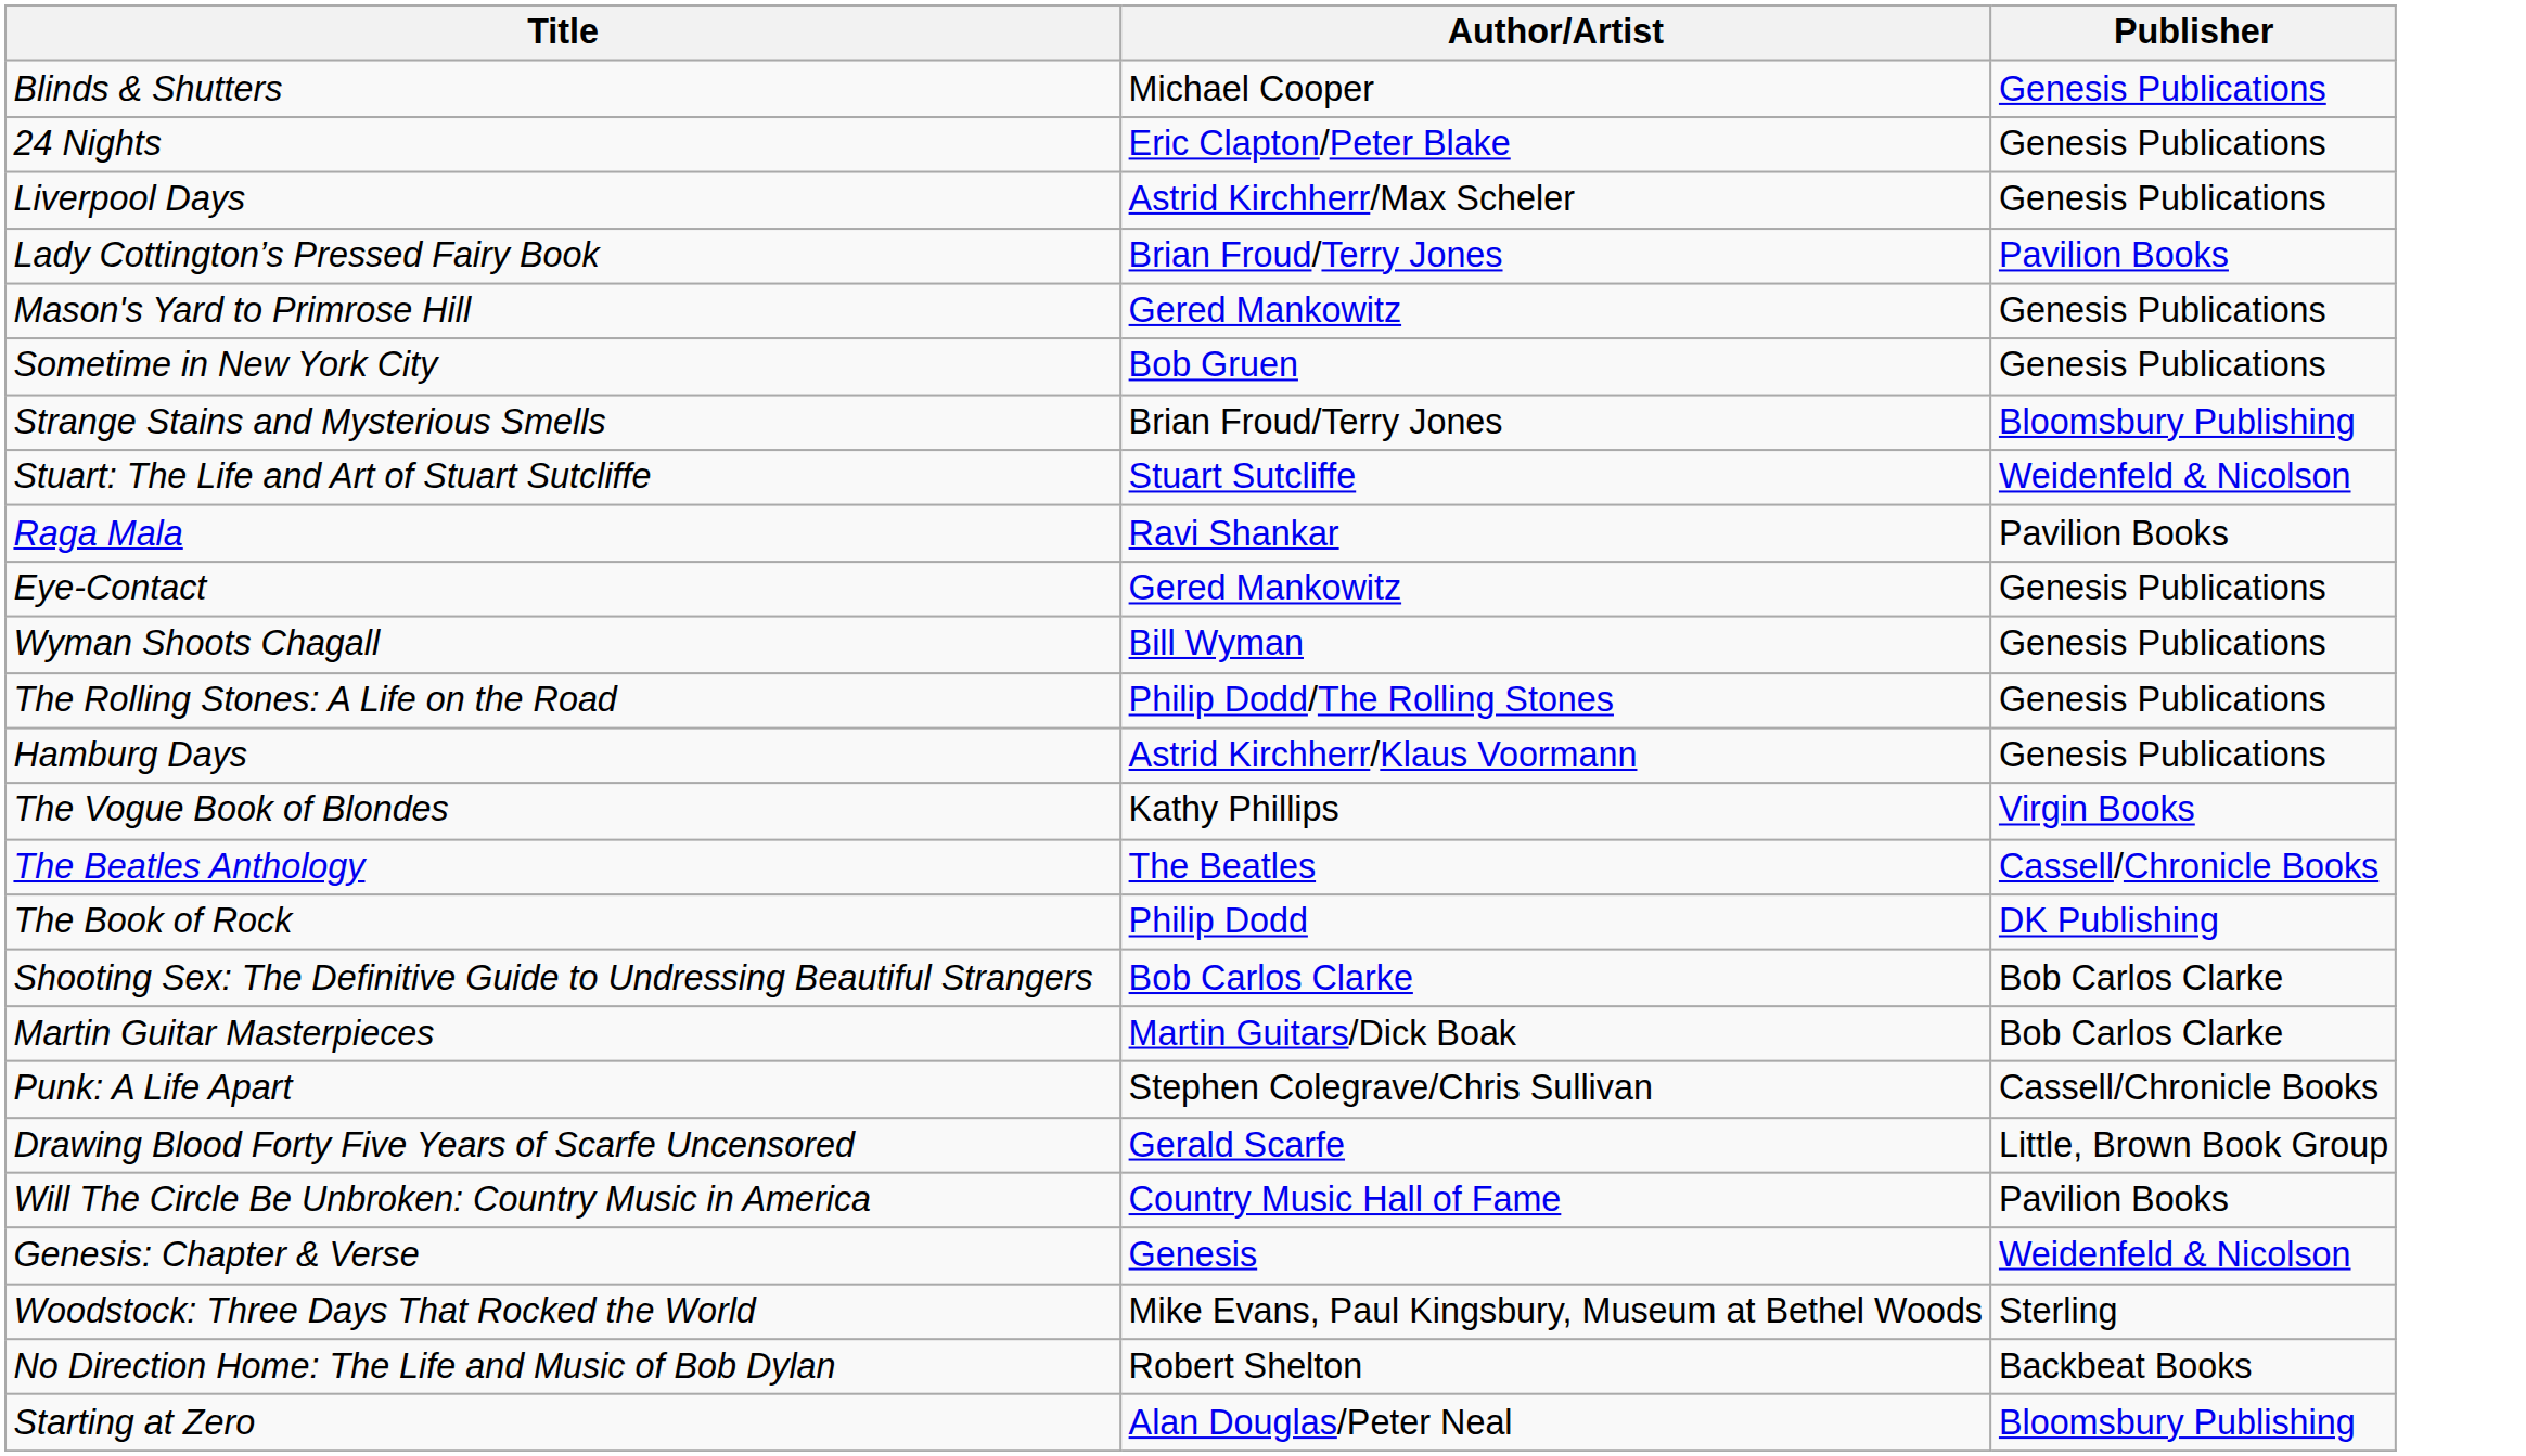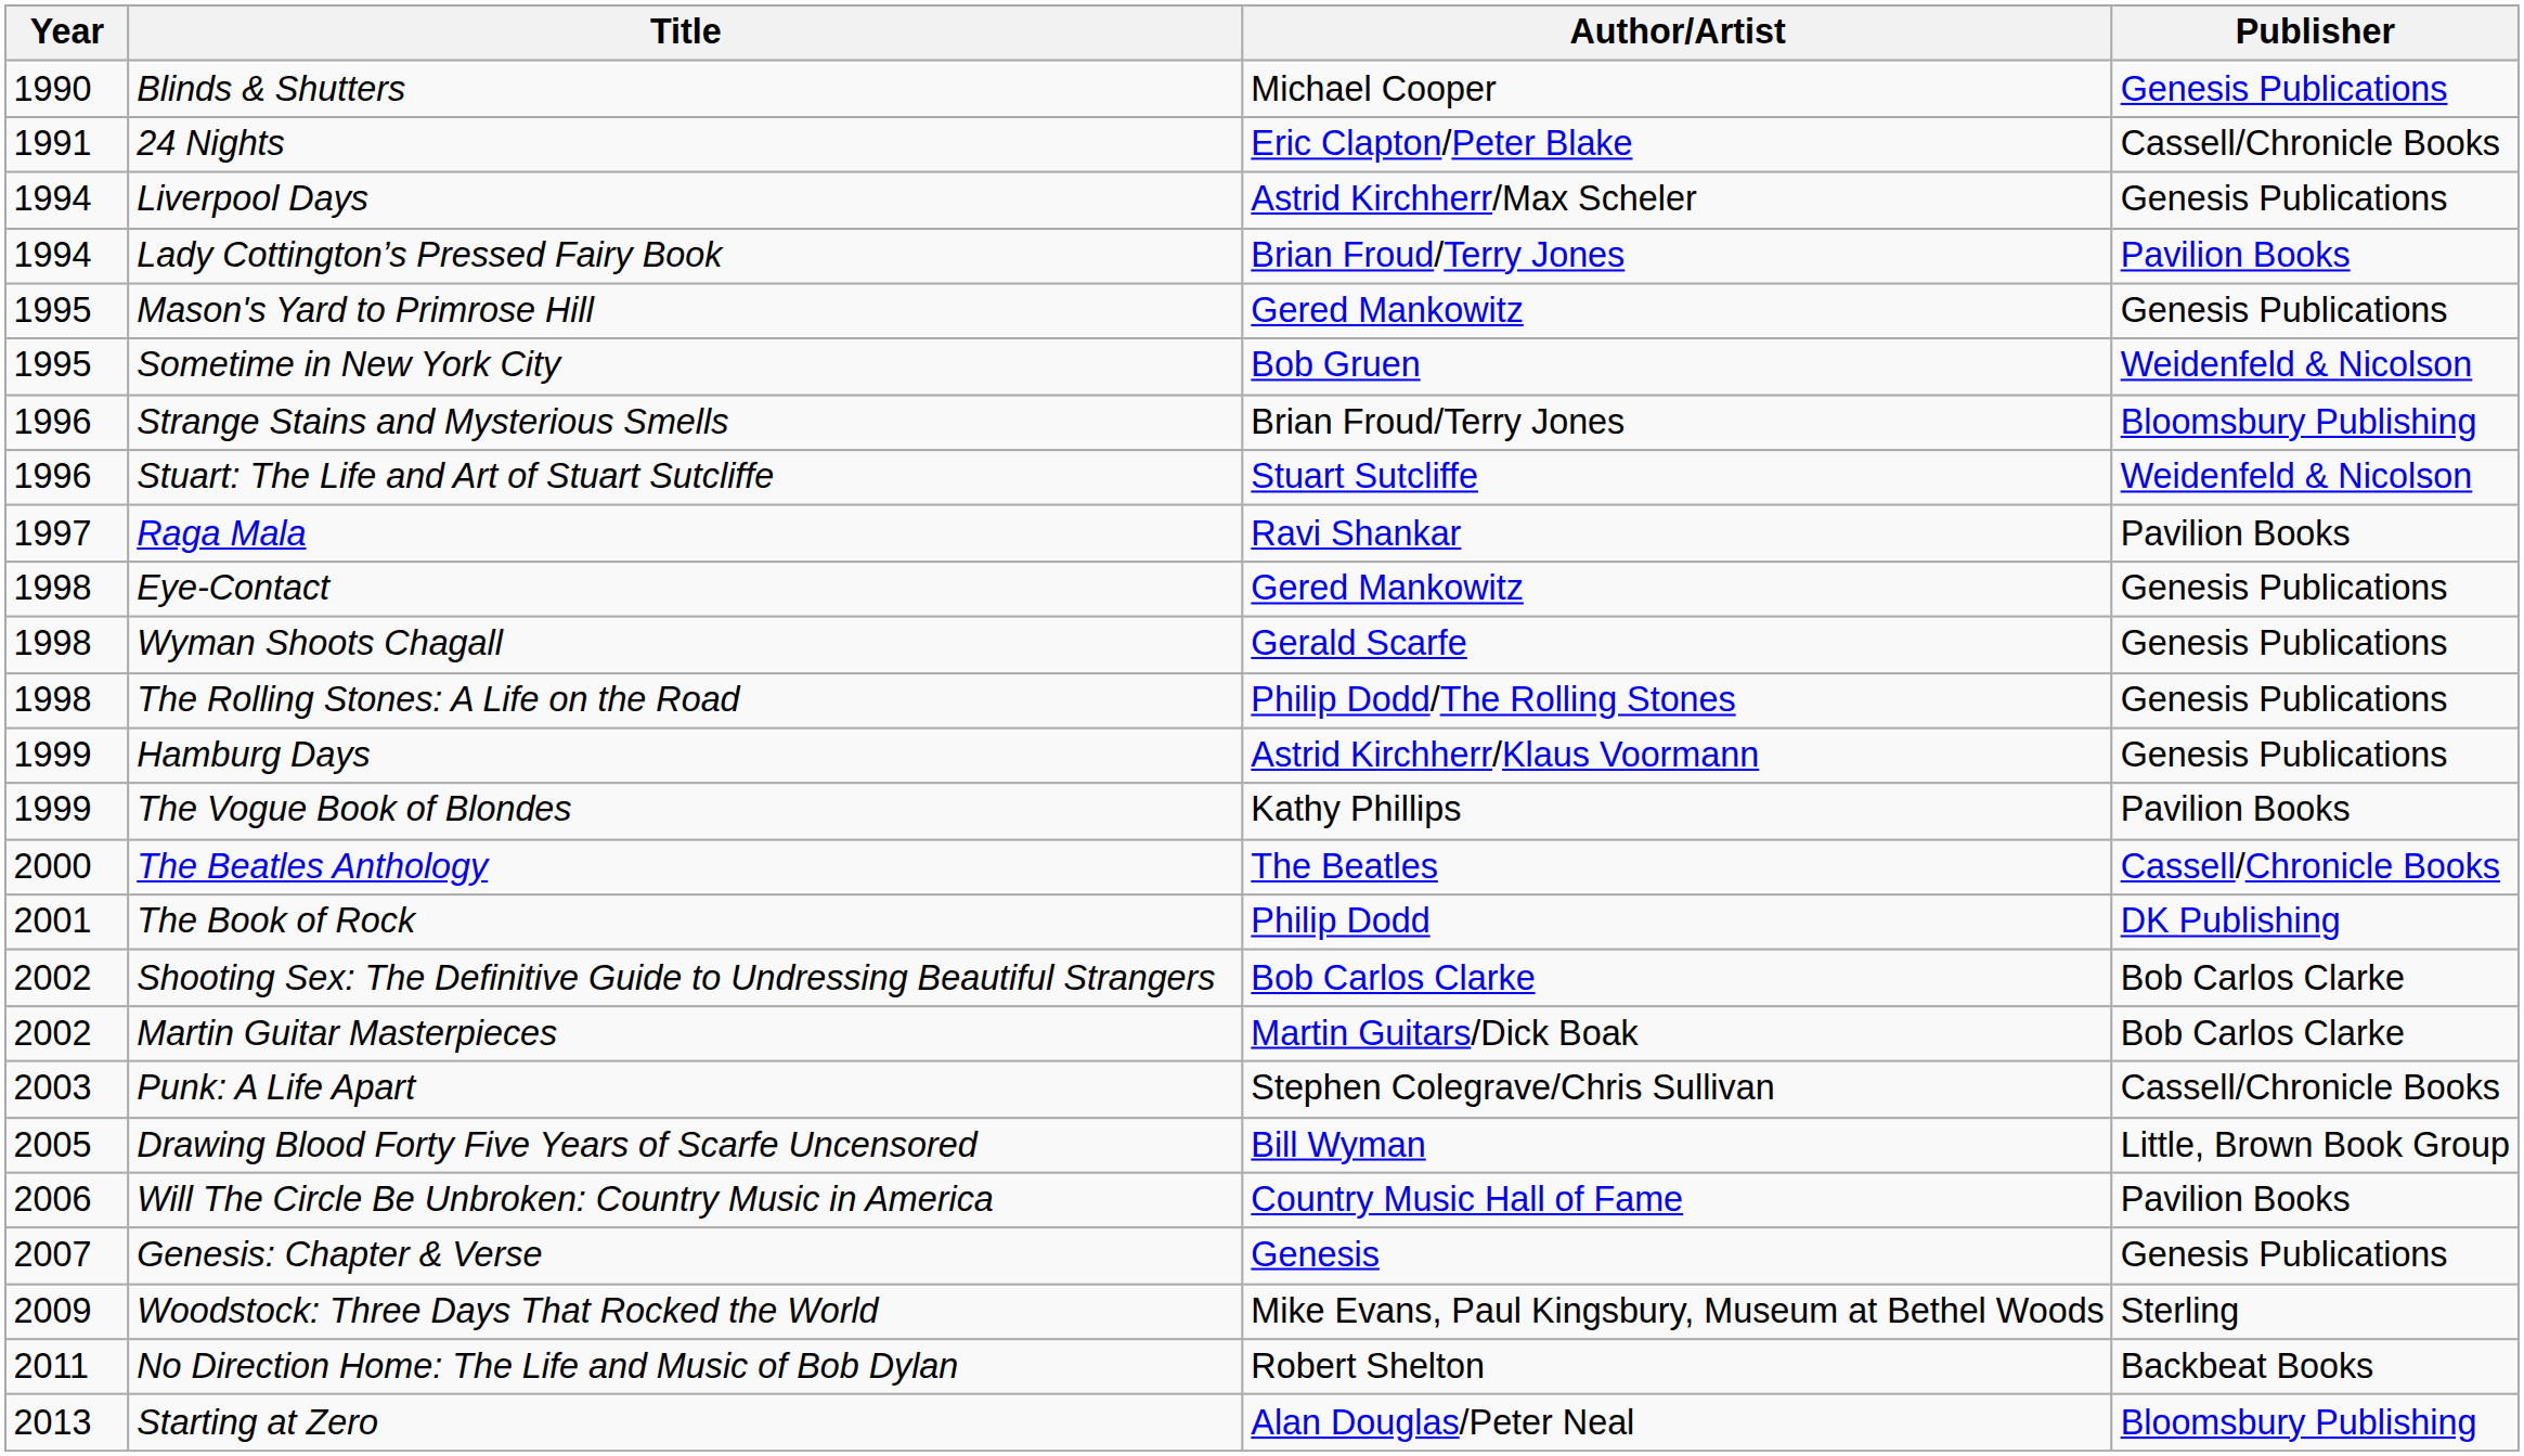+ column: Year | 1990 | 1991 | 1994 | 1994 | 1995 | 1995 | 1996 | 1996 | 1997 | 1998 | 1998 | 1998 | 1999 | 1999 | 2000 | 2001 | 2002 | 2002 | 2003 | 2005 | 2006 | 2007 | 2009 | 2011 | 2013
24 Nights | Publisher: Genesis Publications -> Cassell/Chronicle Books
Sometime in New York City | Publisher: Genesis Publications -> Weidenfeld & Nicolson
Wyman Shoots Chagall | Author/Artist: Bill Wyman -> Gerald Scarfe
The Vogue Book of Blondes | Publisher: Virgin Books -> Pavilion Books
Drawing Blood Forty Five Years of Scarfe Uncensored | Author/Artist: Gerald Scarfe -> Bill Wyman
Genesis: Chapter & Verse | Publisher: Weidenfeld & Nicolson -> Genesis Publications
